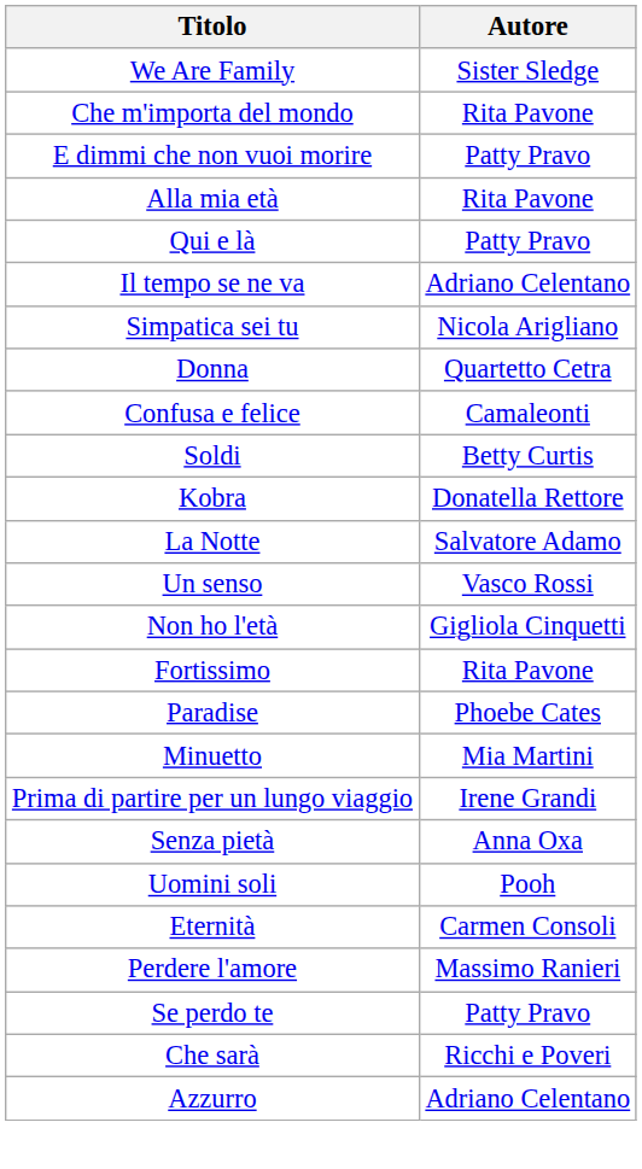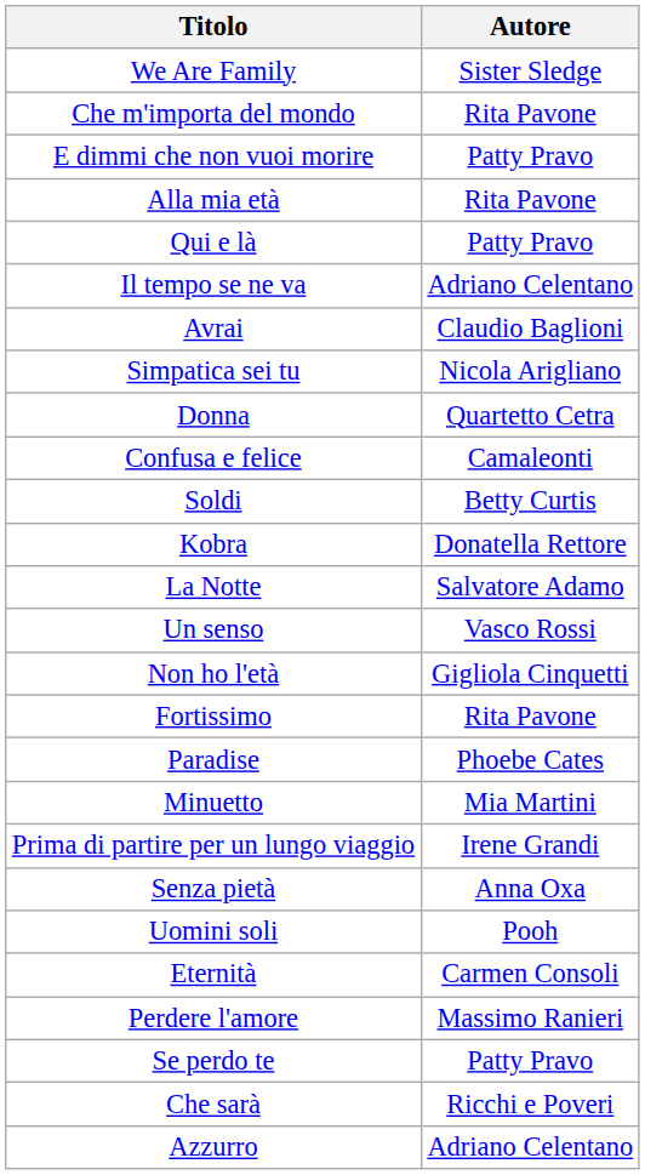+ row: Avrai | Claudio Baglioni
